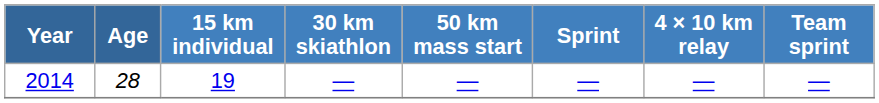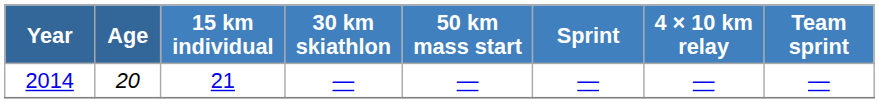2014 | Age: 28 -> 20
2014 | 15 km individual: 19 -> 21
